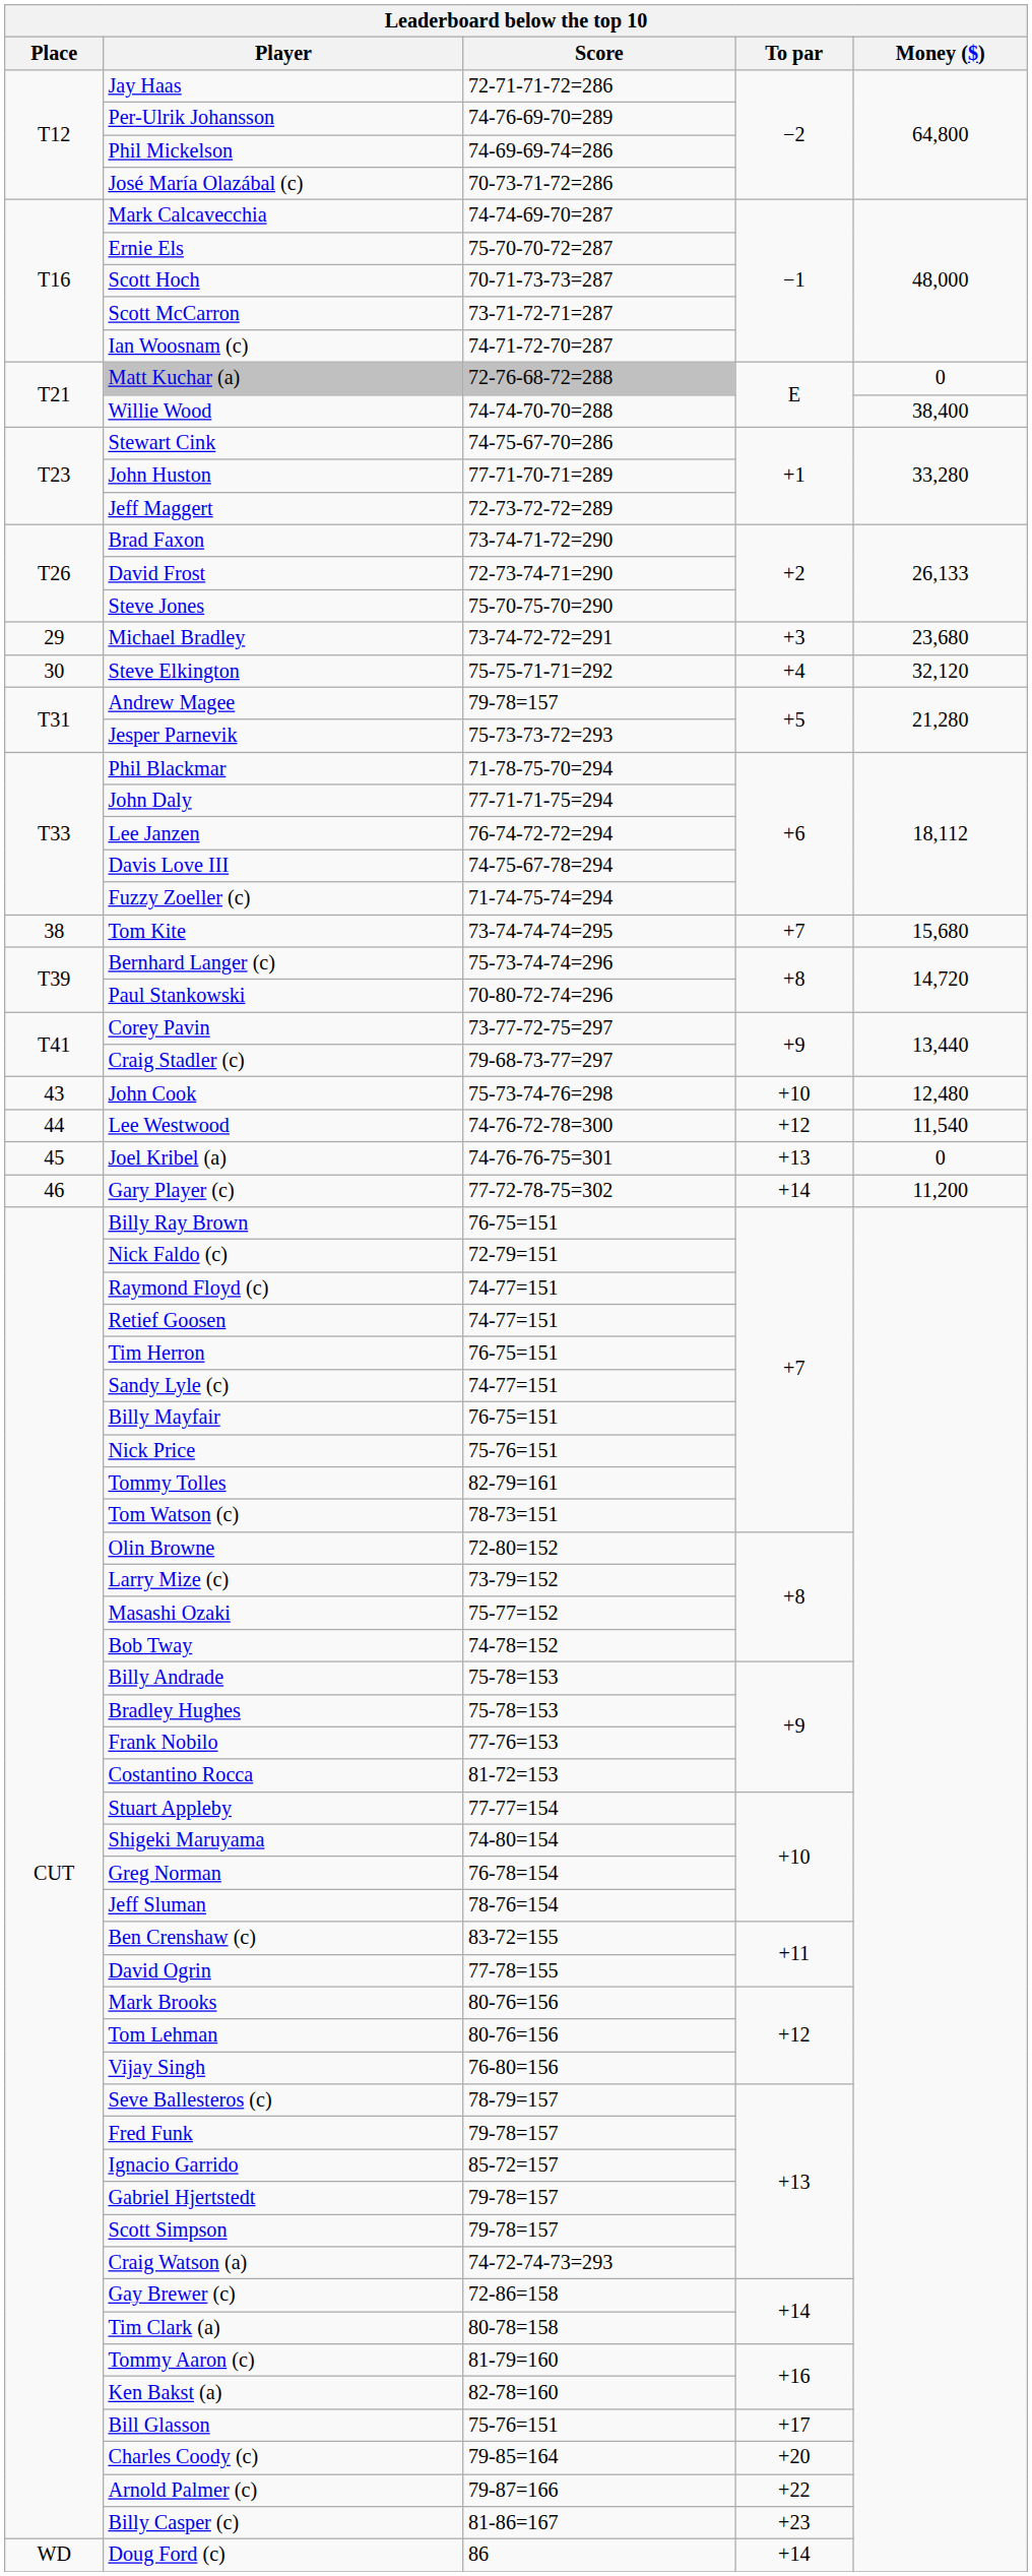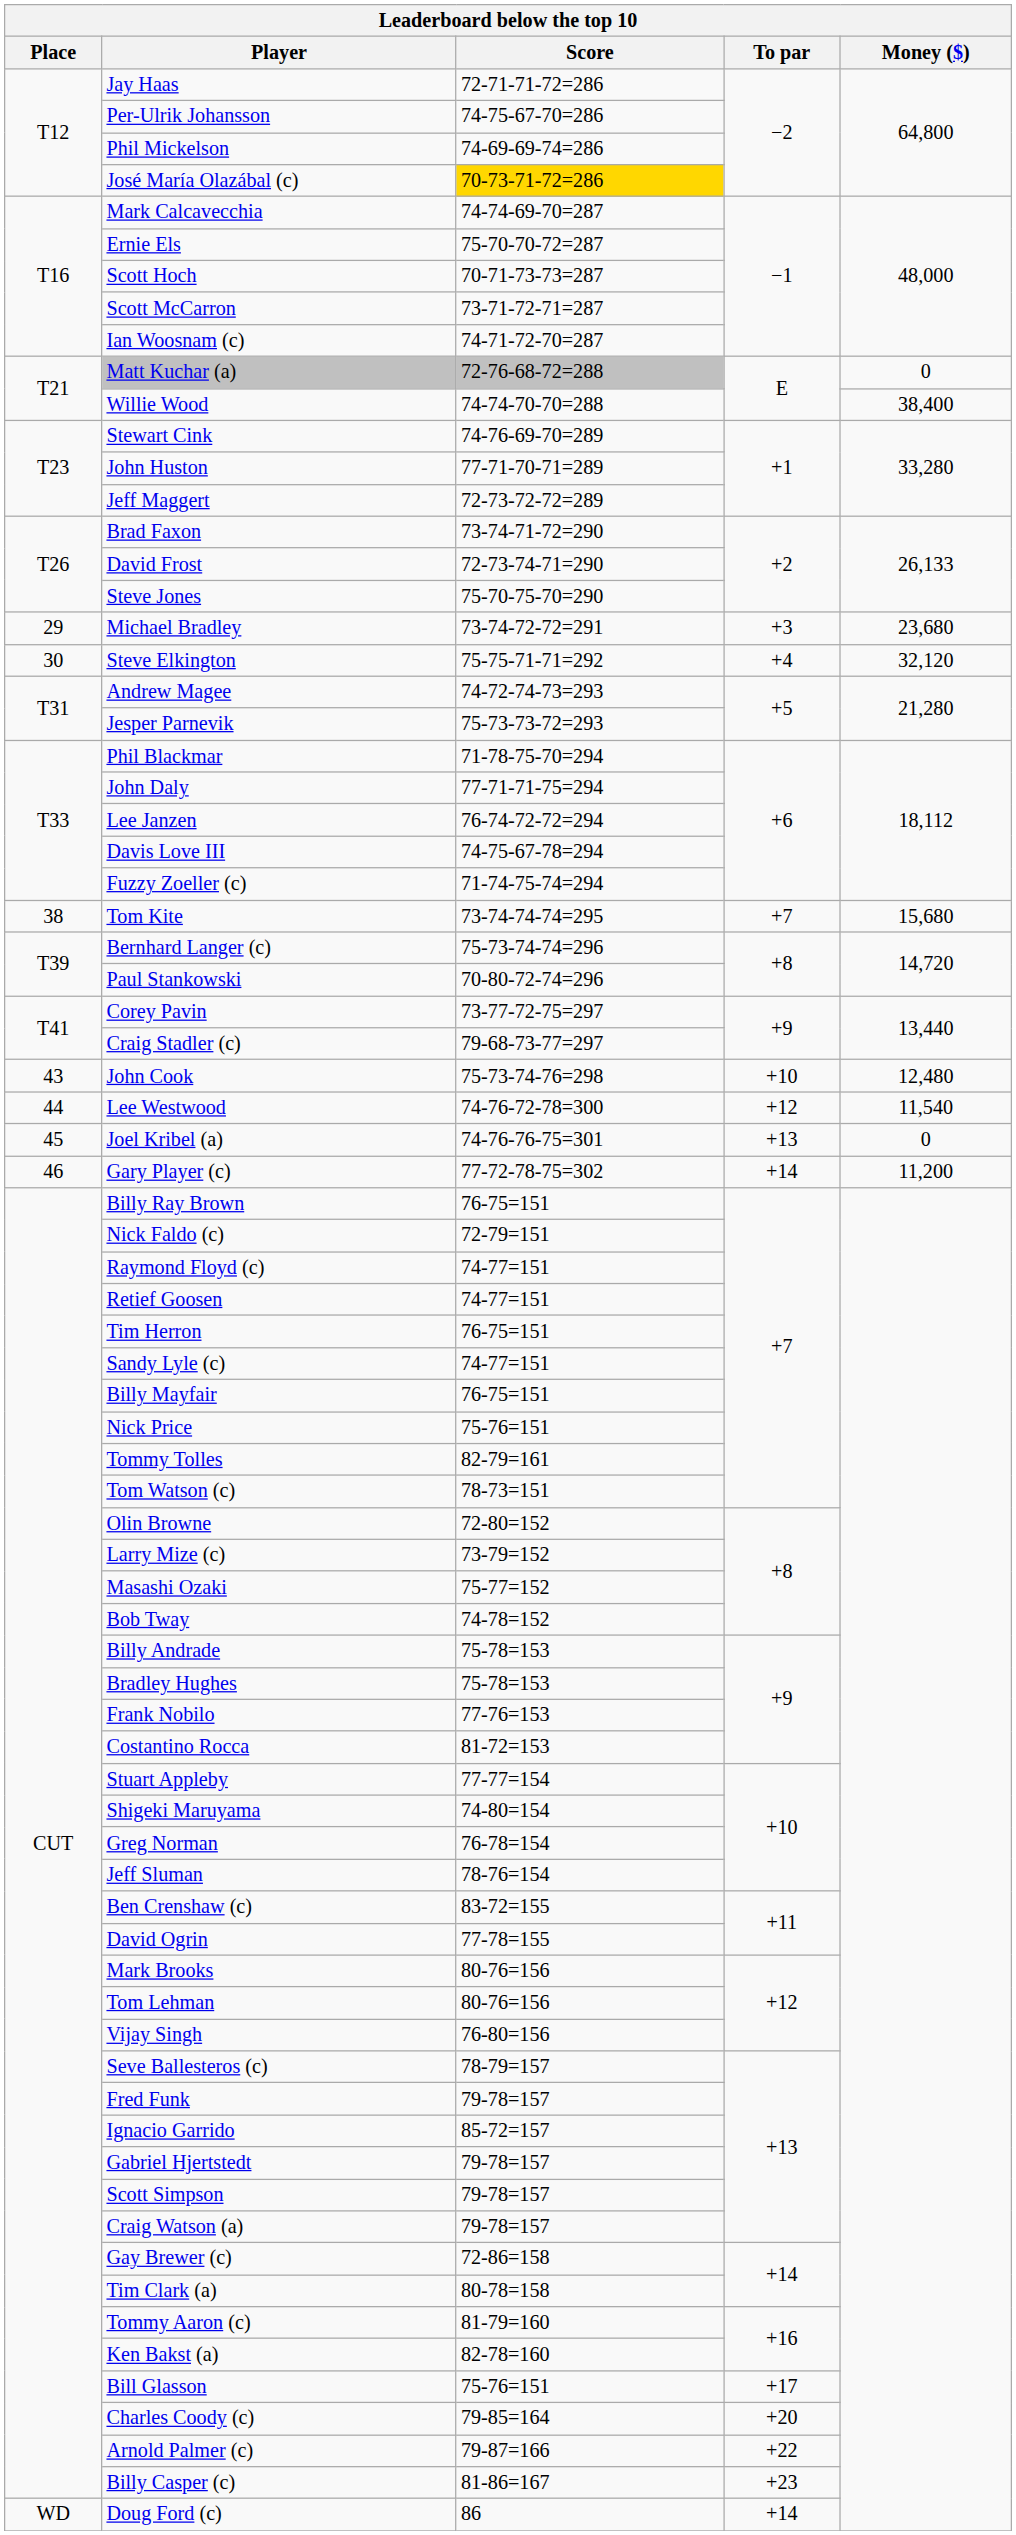Per-Ulrik Johansson | Score: 74-76-69-70=289 -> 74-75-67-70=286
José María Olazábal (c) | Score: no background -> gold background
Stewart Cink | Score: 74-75-67-70=286 -> 74-76-69-70=289
Andrew Magee | Score: 79-78=157 -> 74-72-74-73=293
Craig Watson (a) | Score: 74-72-74-73=293 -> 79-78=157
